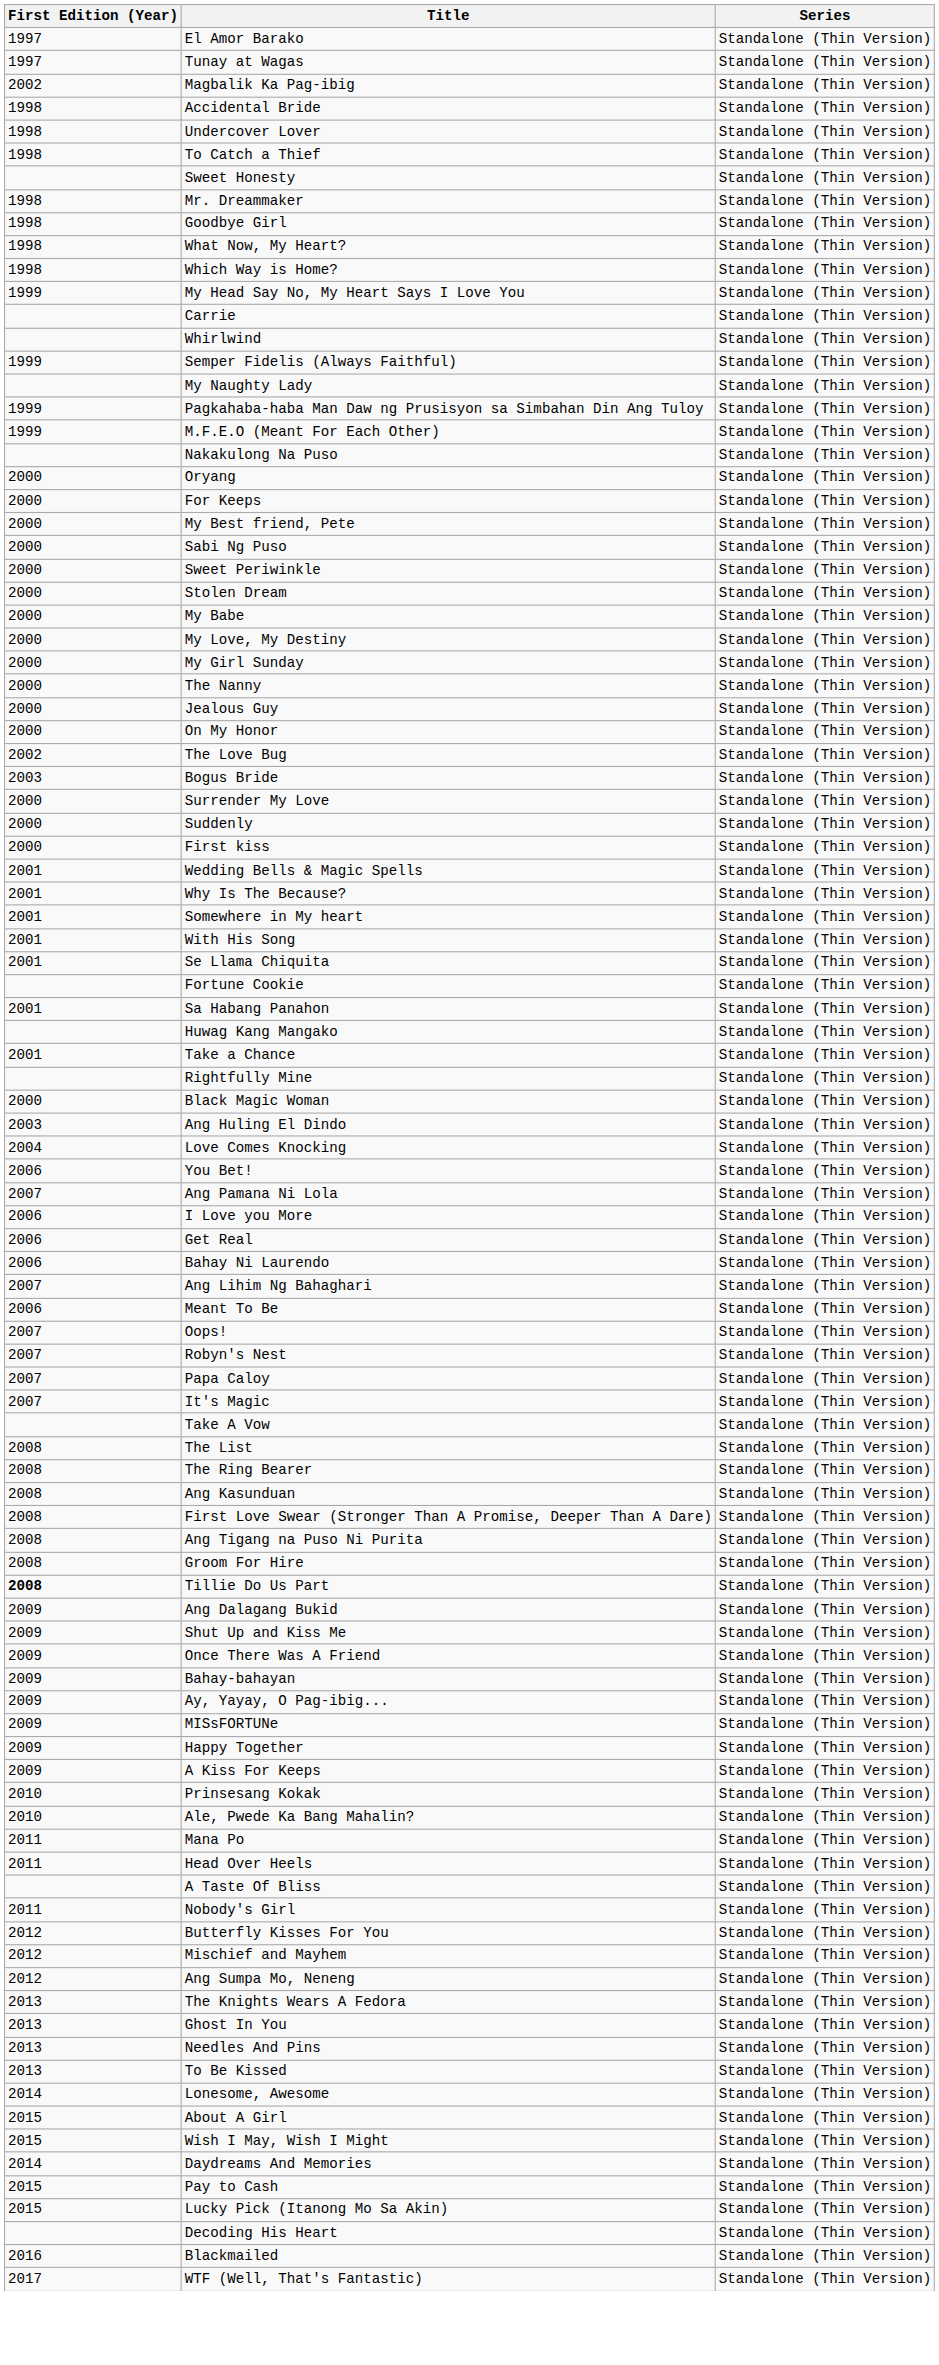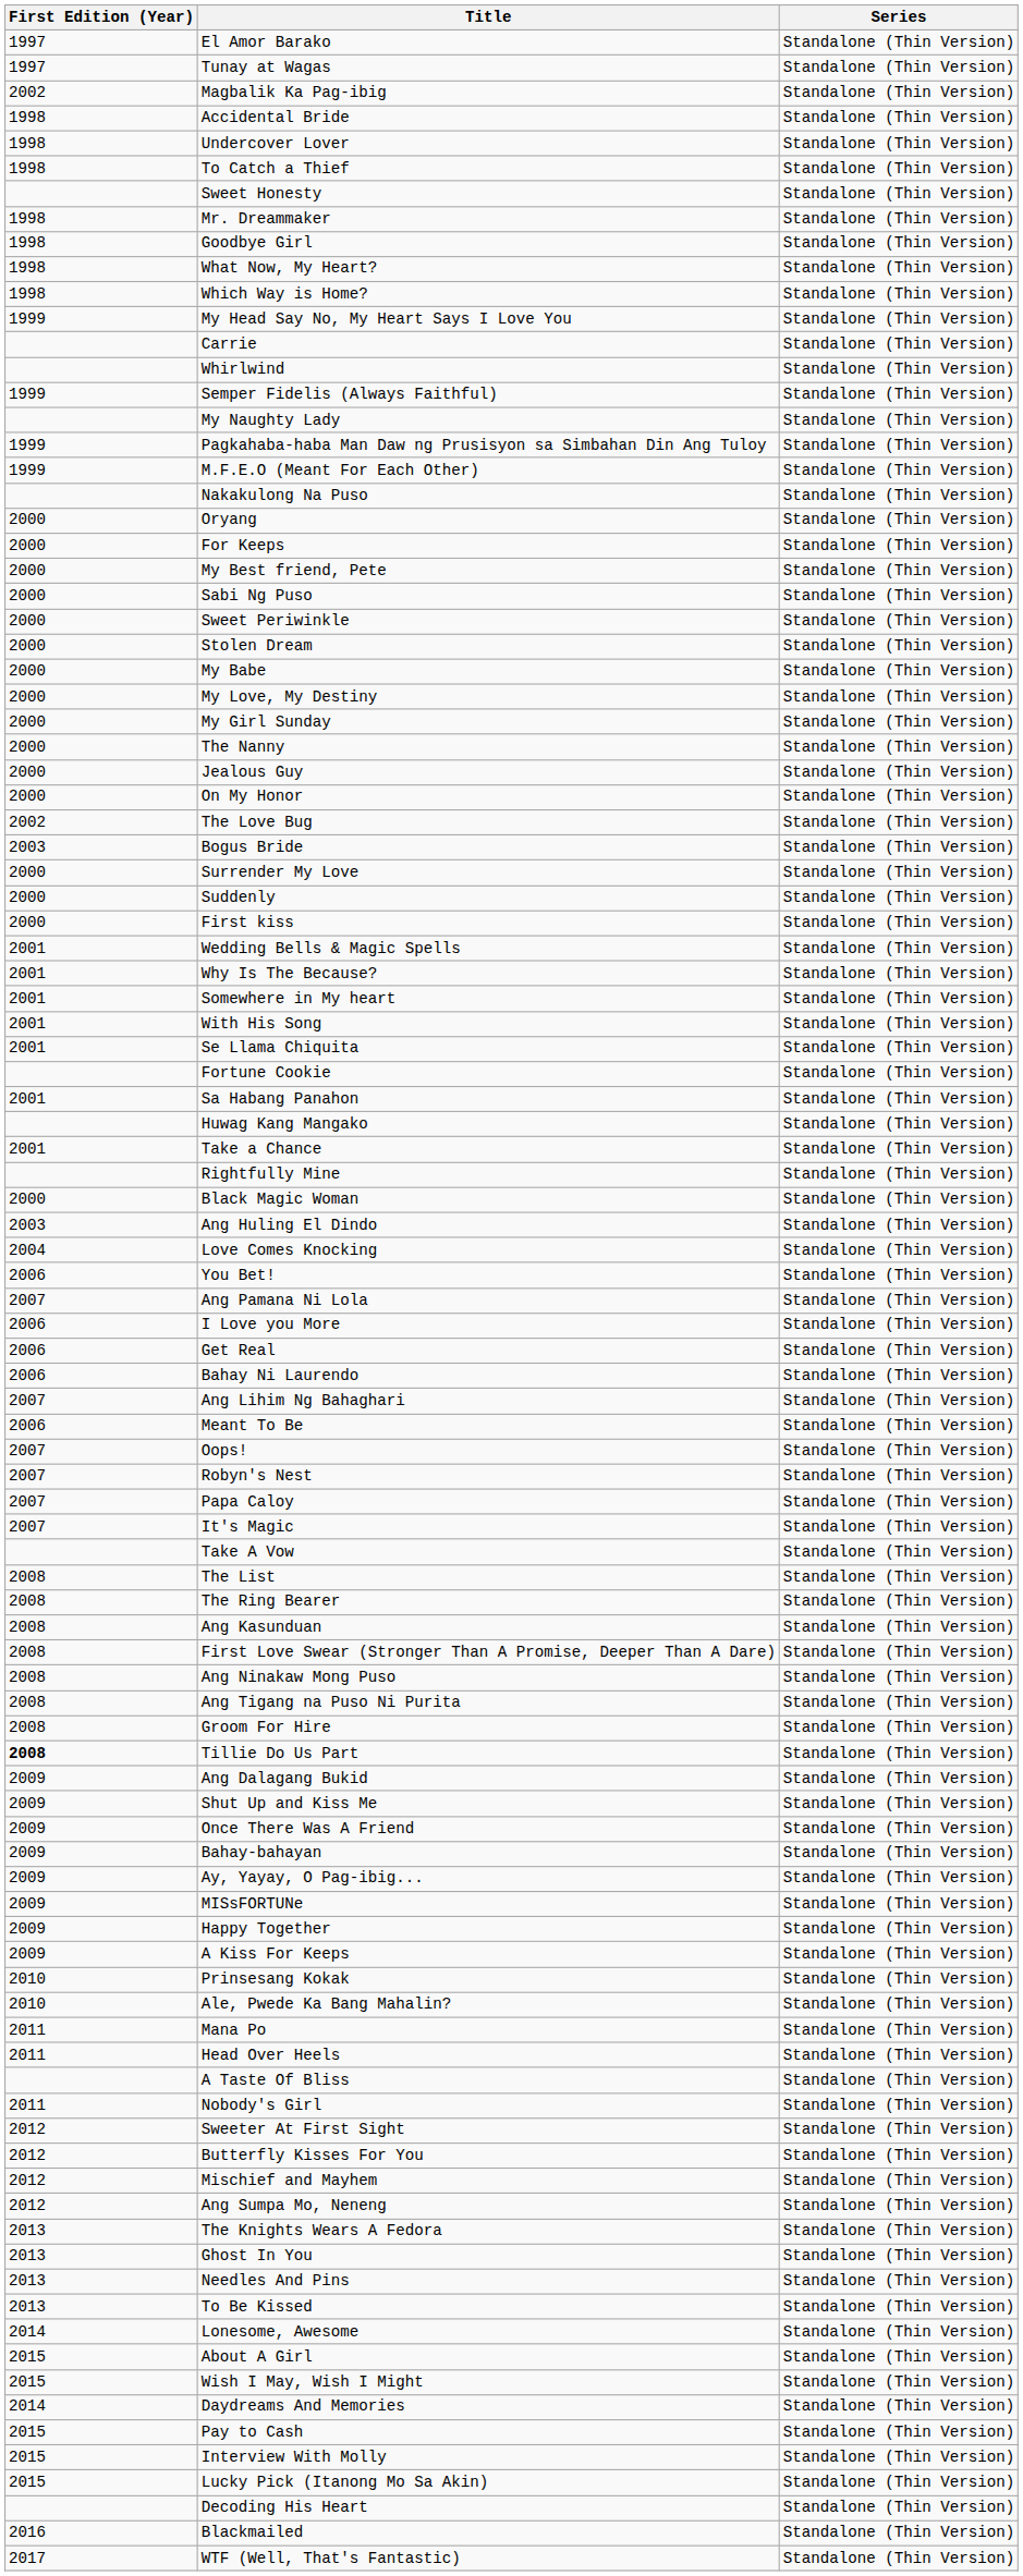+ row: 2008 | Ang Ninakaw Mong Puso | Standalone (Thin Version)
+ row: 2012 | Sweeter At First Sight | Standalone (Thin Version)
+ row: 2015 | Interview With Molly | Standalone (Thin Version)
